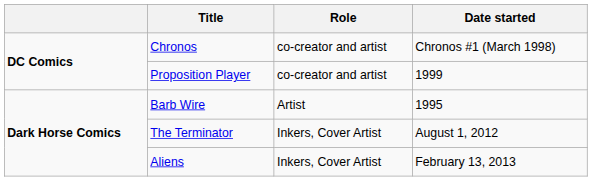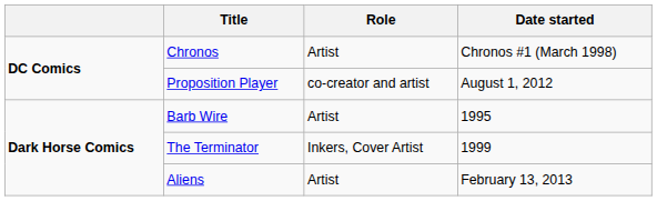Chronos | Role: co-creator and artist -> Artist
Proposition Player | Date started: 1999 -> August 1, 2012
The Terminator | Date started: August 1, 2012 -> 1999
Aliens | Role: Inkers, Cover Artist -> Artist
